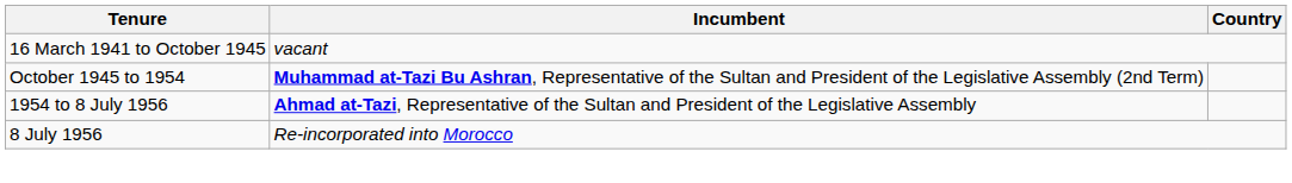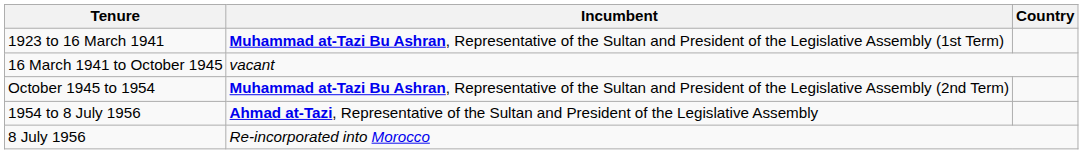+ row: 1923 to 16 March 1941 | Muhammad at-Tazi Bu Ashran, Representative of the Sultan and President of the Legislative Assembly (1st Term)
